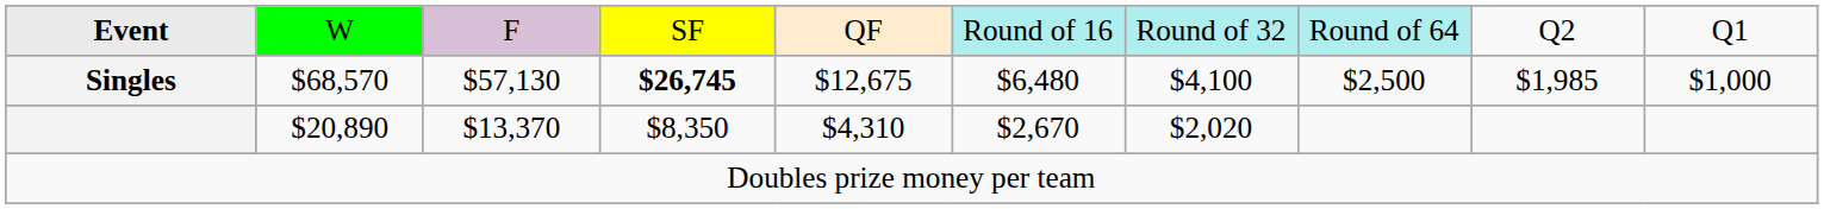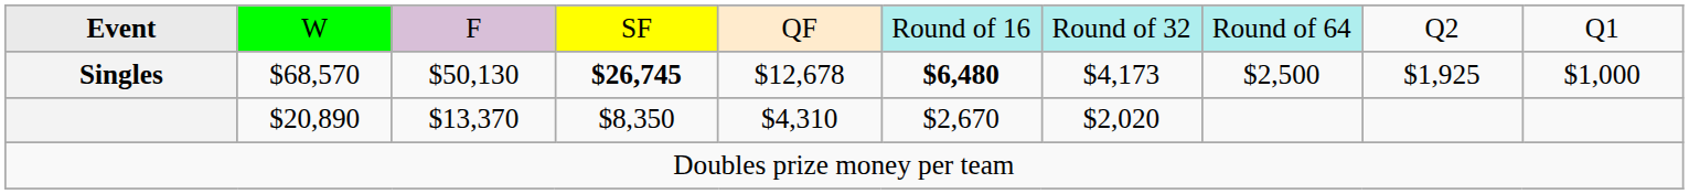Singles | column 3: $57,130 -> $50,130
Singles | column 5: $12,675 -> $12,678
Singles | column 6: normal -> bold
Singles | column 7: $4,100 -> $4,173
Singles | column 9: $1,985 -> $1,925
